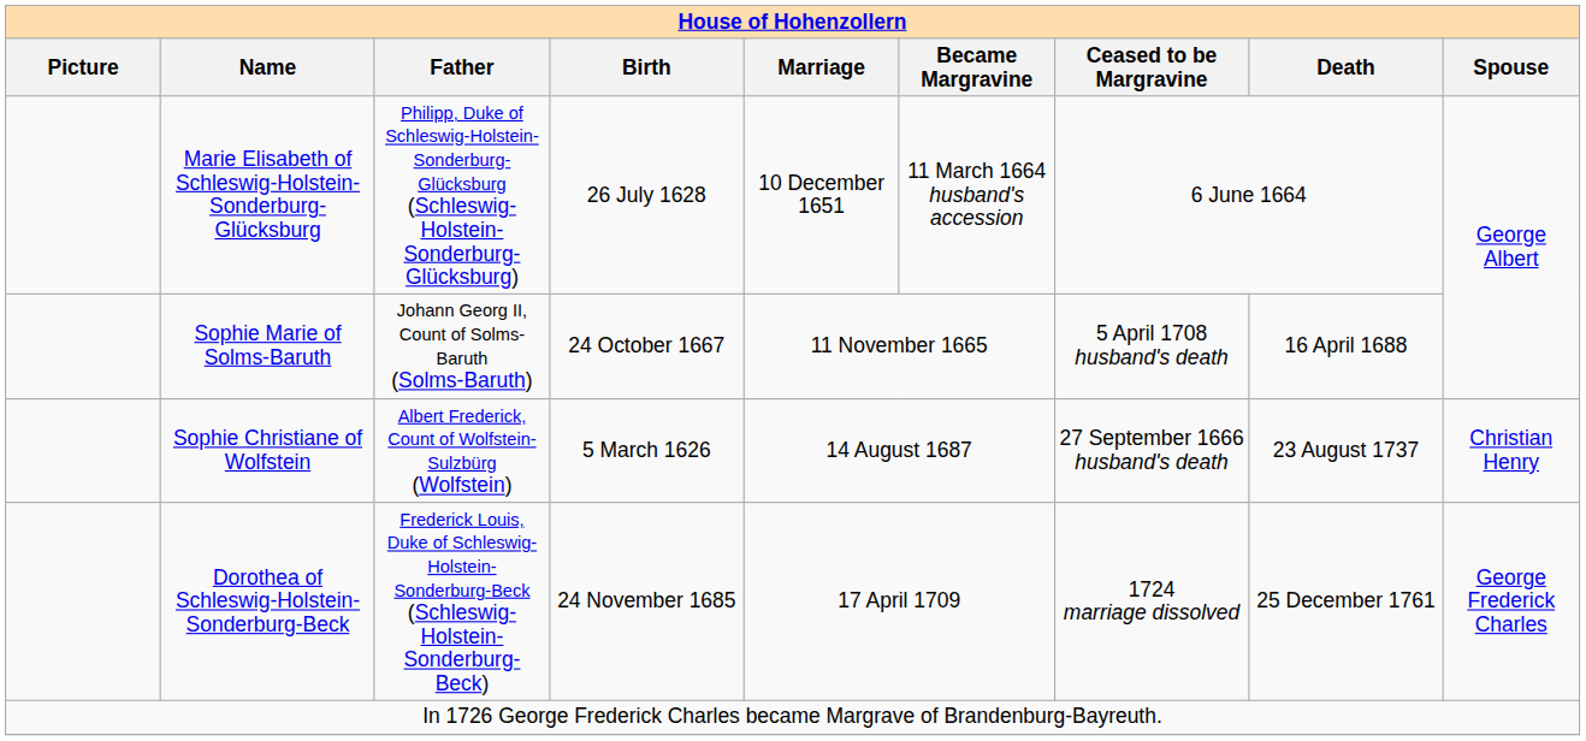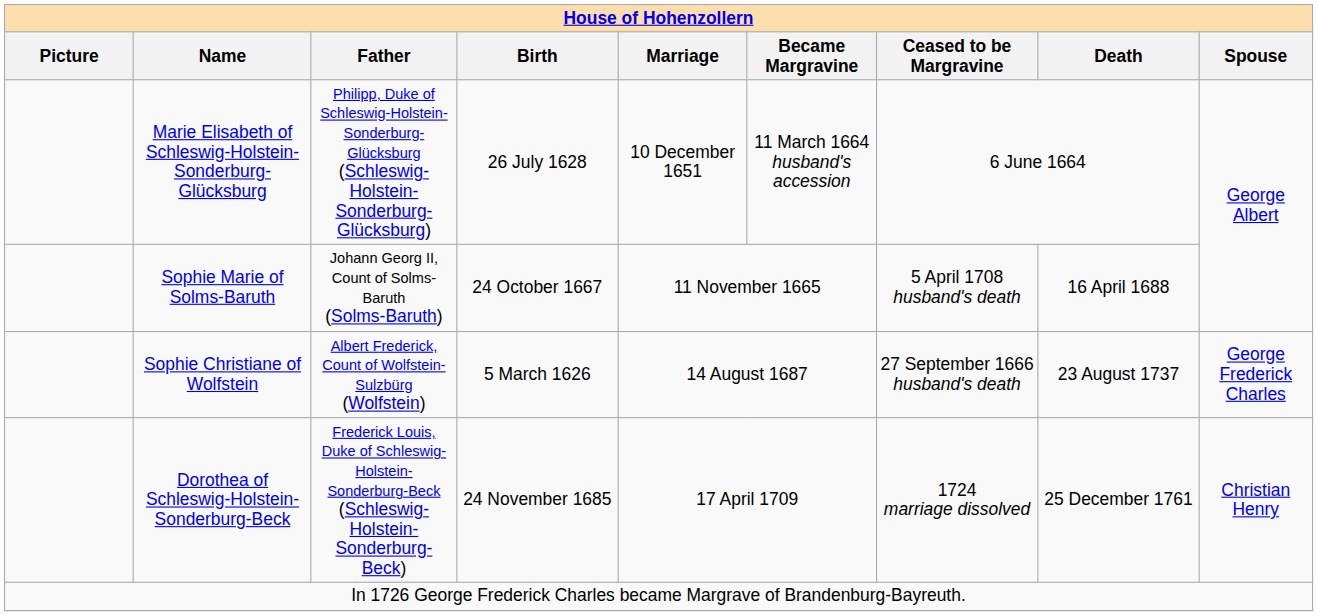Sophie Christiane of Wolfstein | Spouse: Christian Henry -> George Frederick Charles
Dorothea of Schleswig-Holstein-Sonderburg-Beck | Spouse: George Frederick Charles -> Christian Henry
